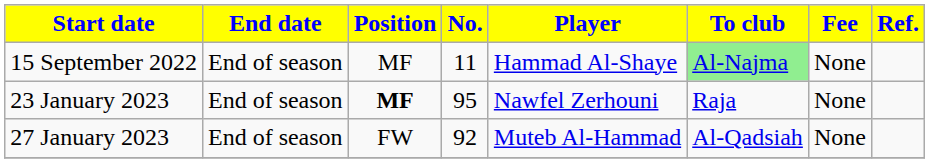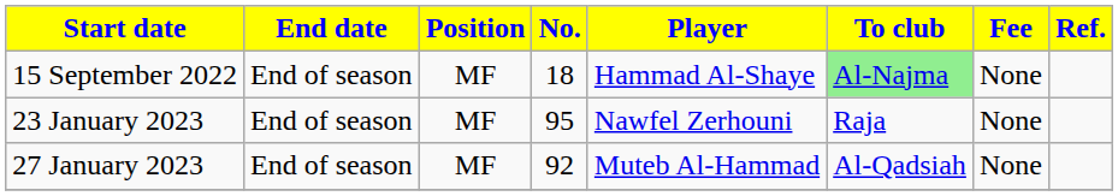15 September 2022 | No.: 11 -> 18
23 January 2023 | Position: bold -> normal
27 January 2023 | Position: FW -> MF
